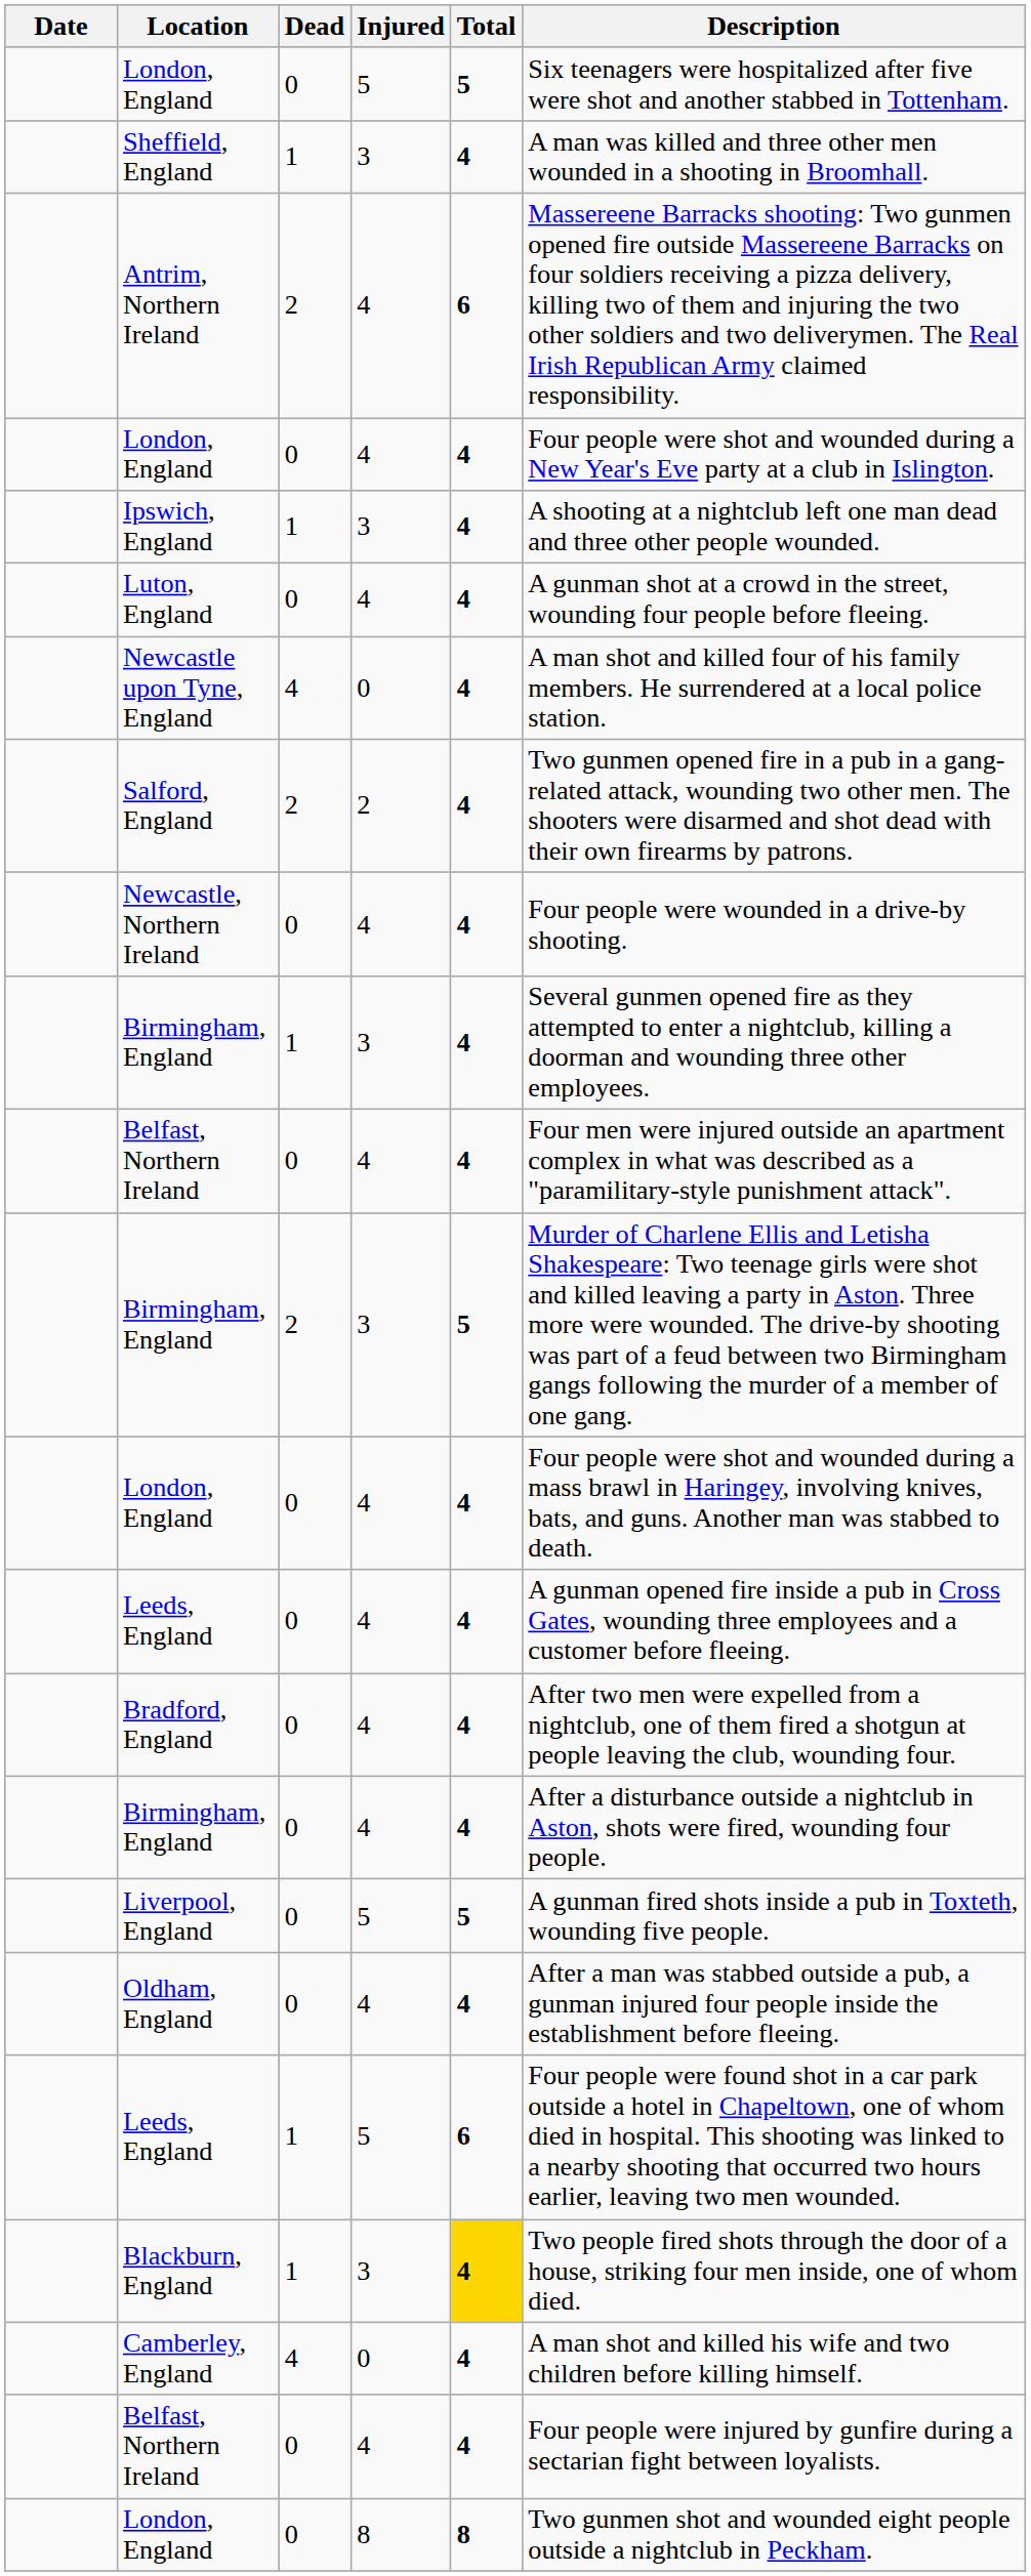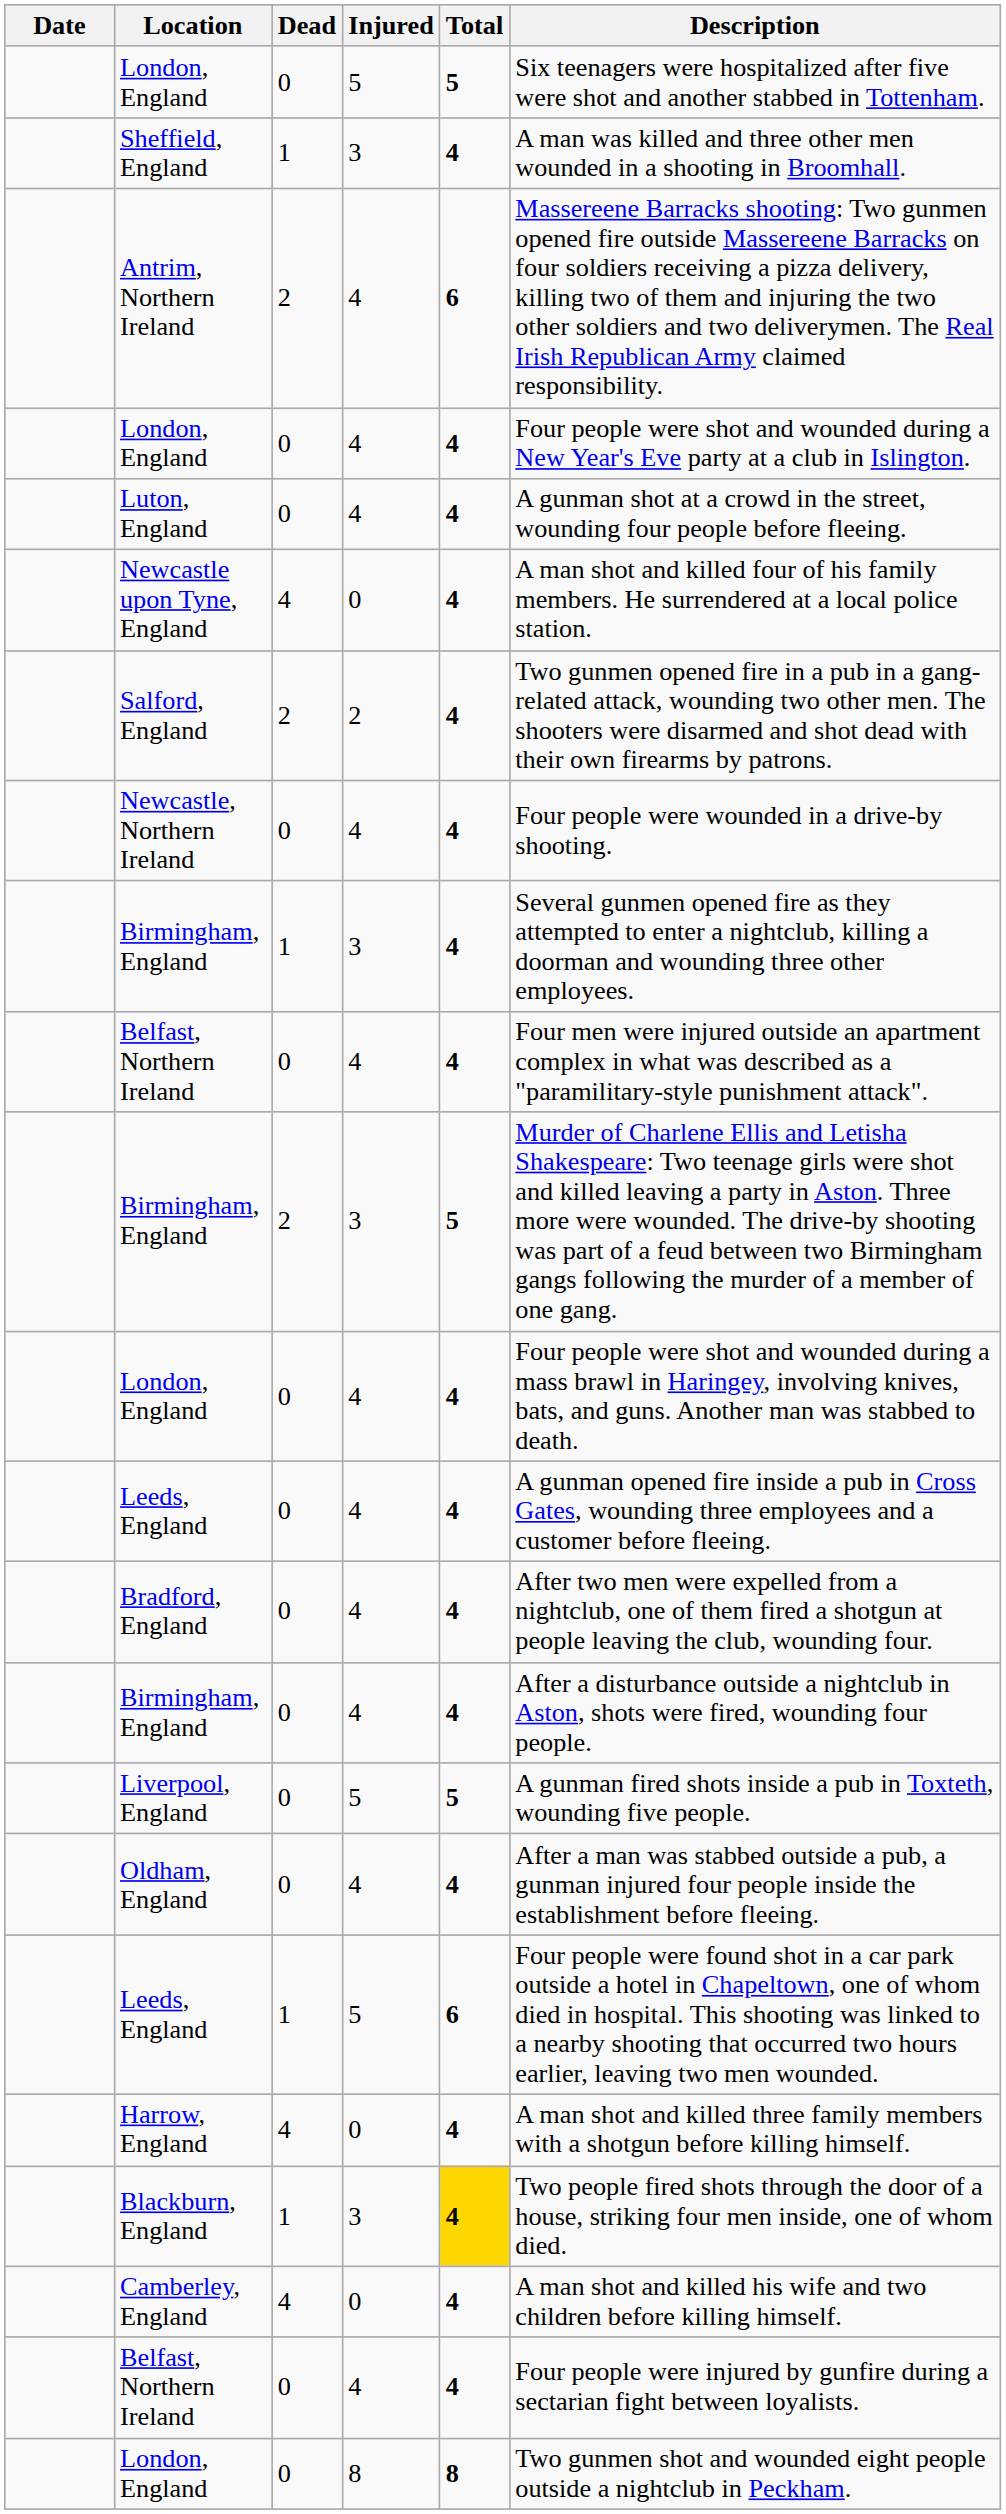- row: Ipswich, England | 1 | 3 | 4 | A shooting at a nightclub left one man dead and three other people wounded.
+ row: Harrow, England | 4 | 0 | 4 | A man shot and killed three family members with a shotgun before killing himself.
